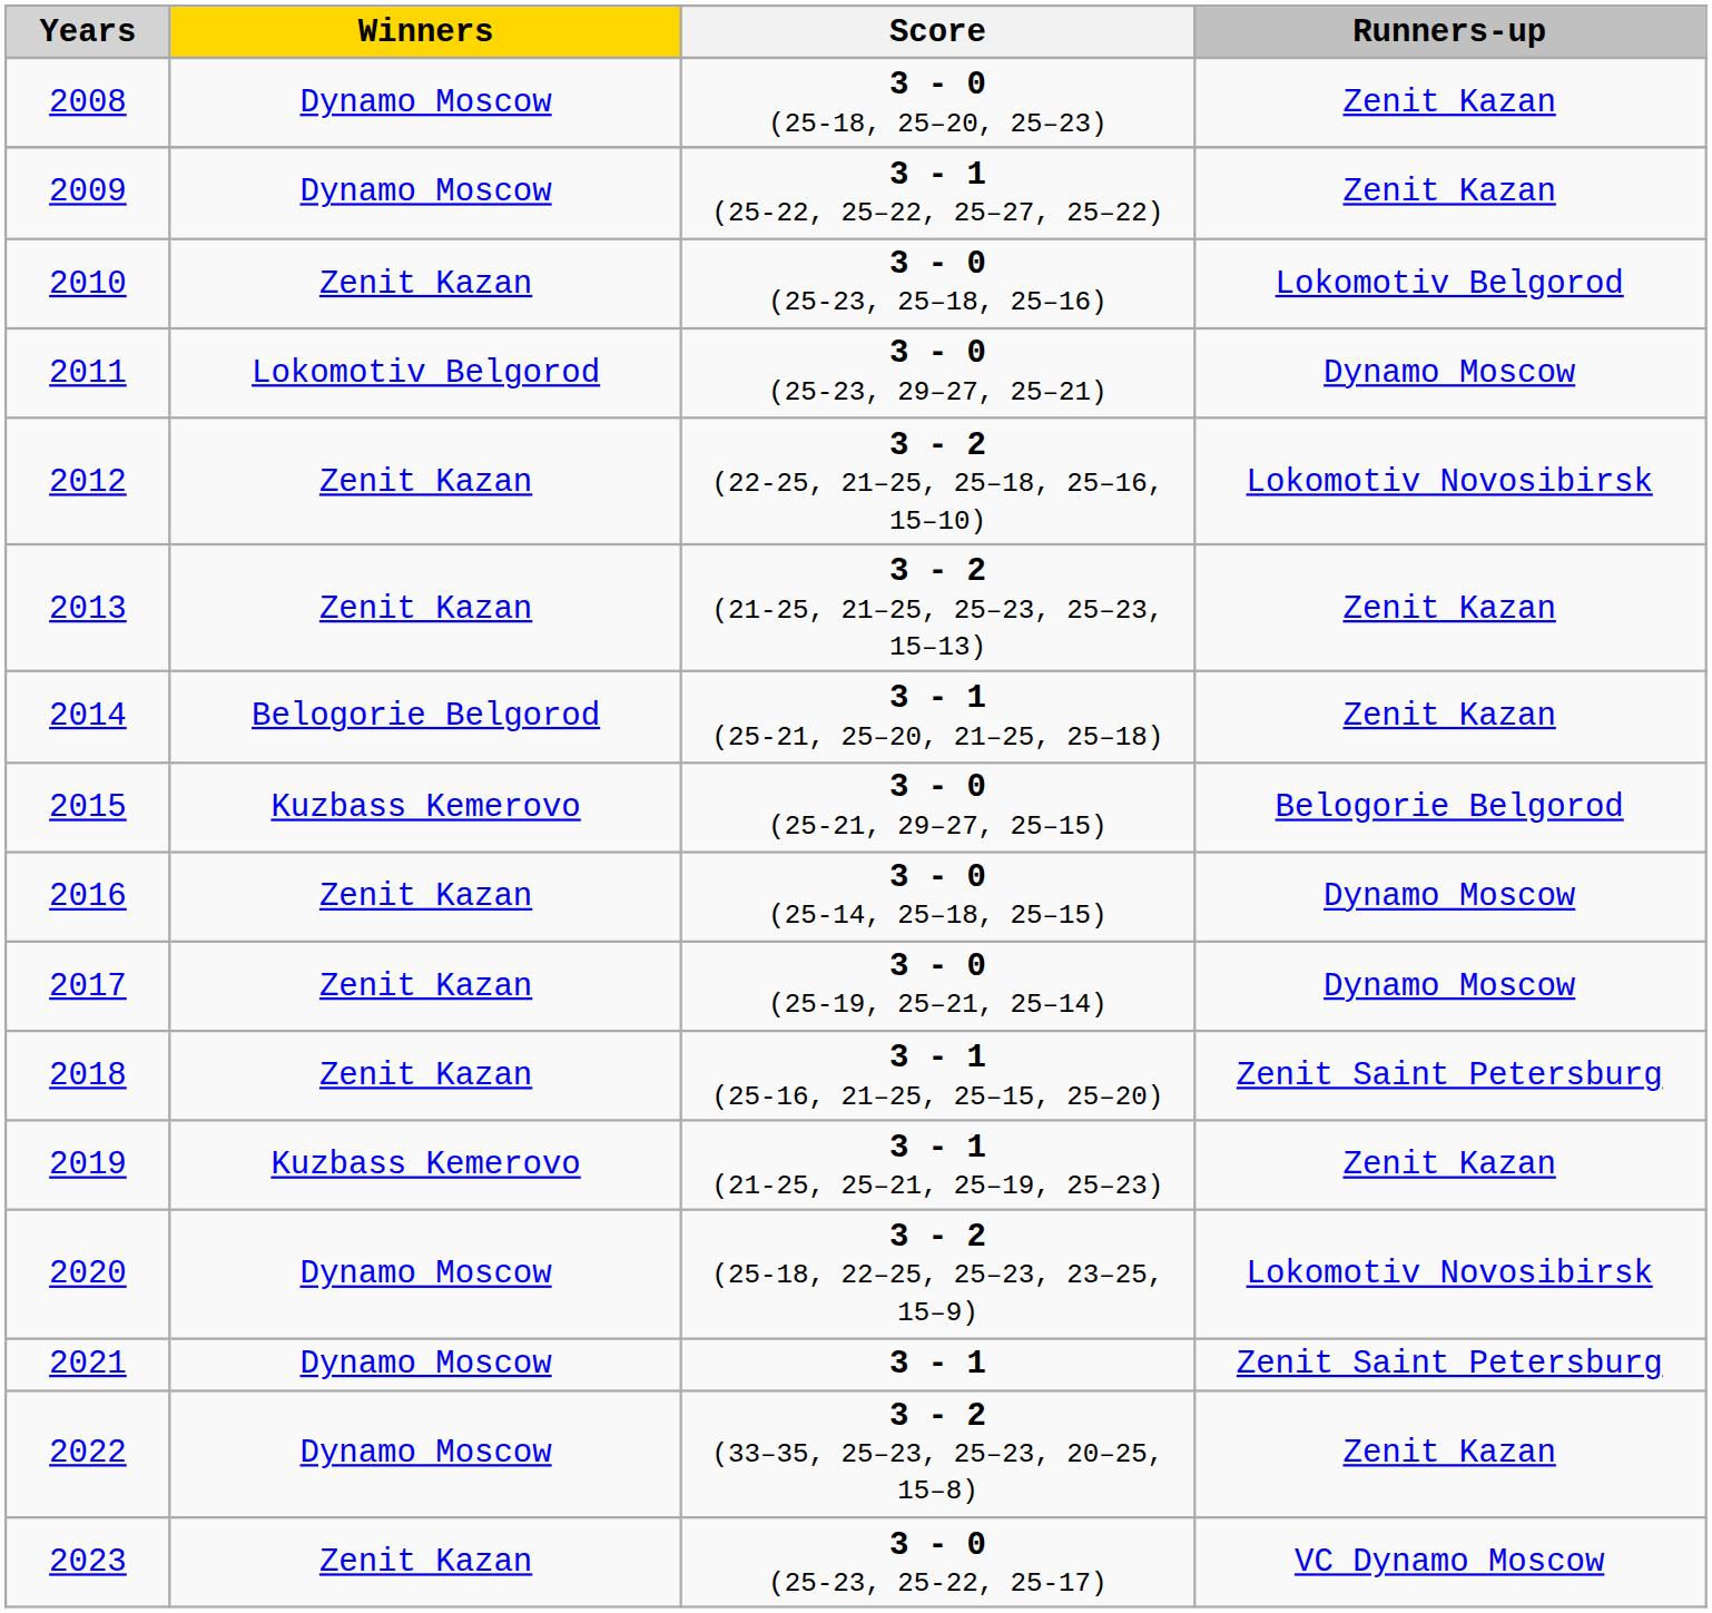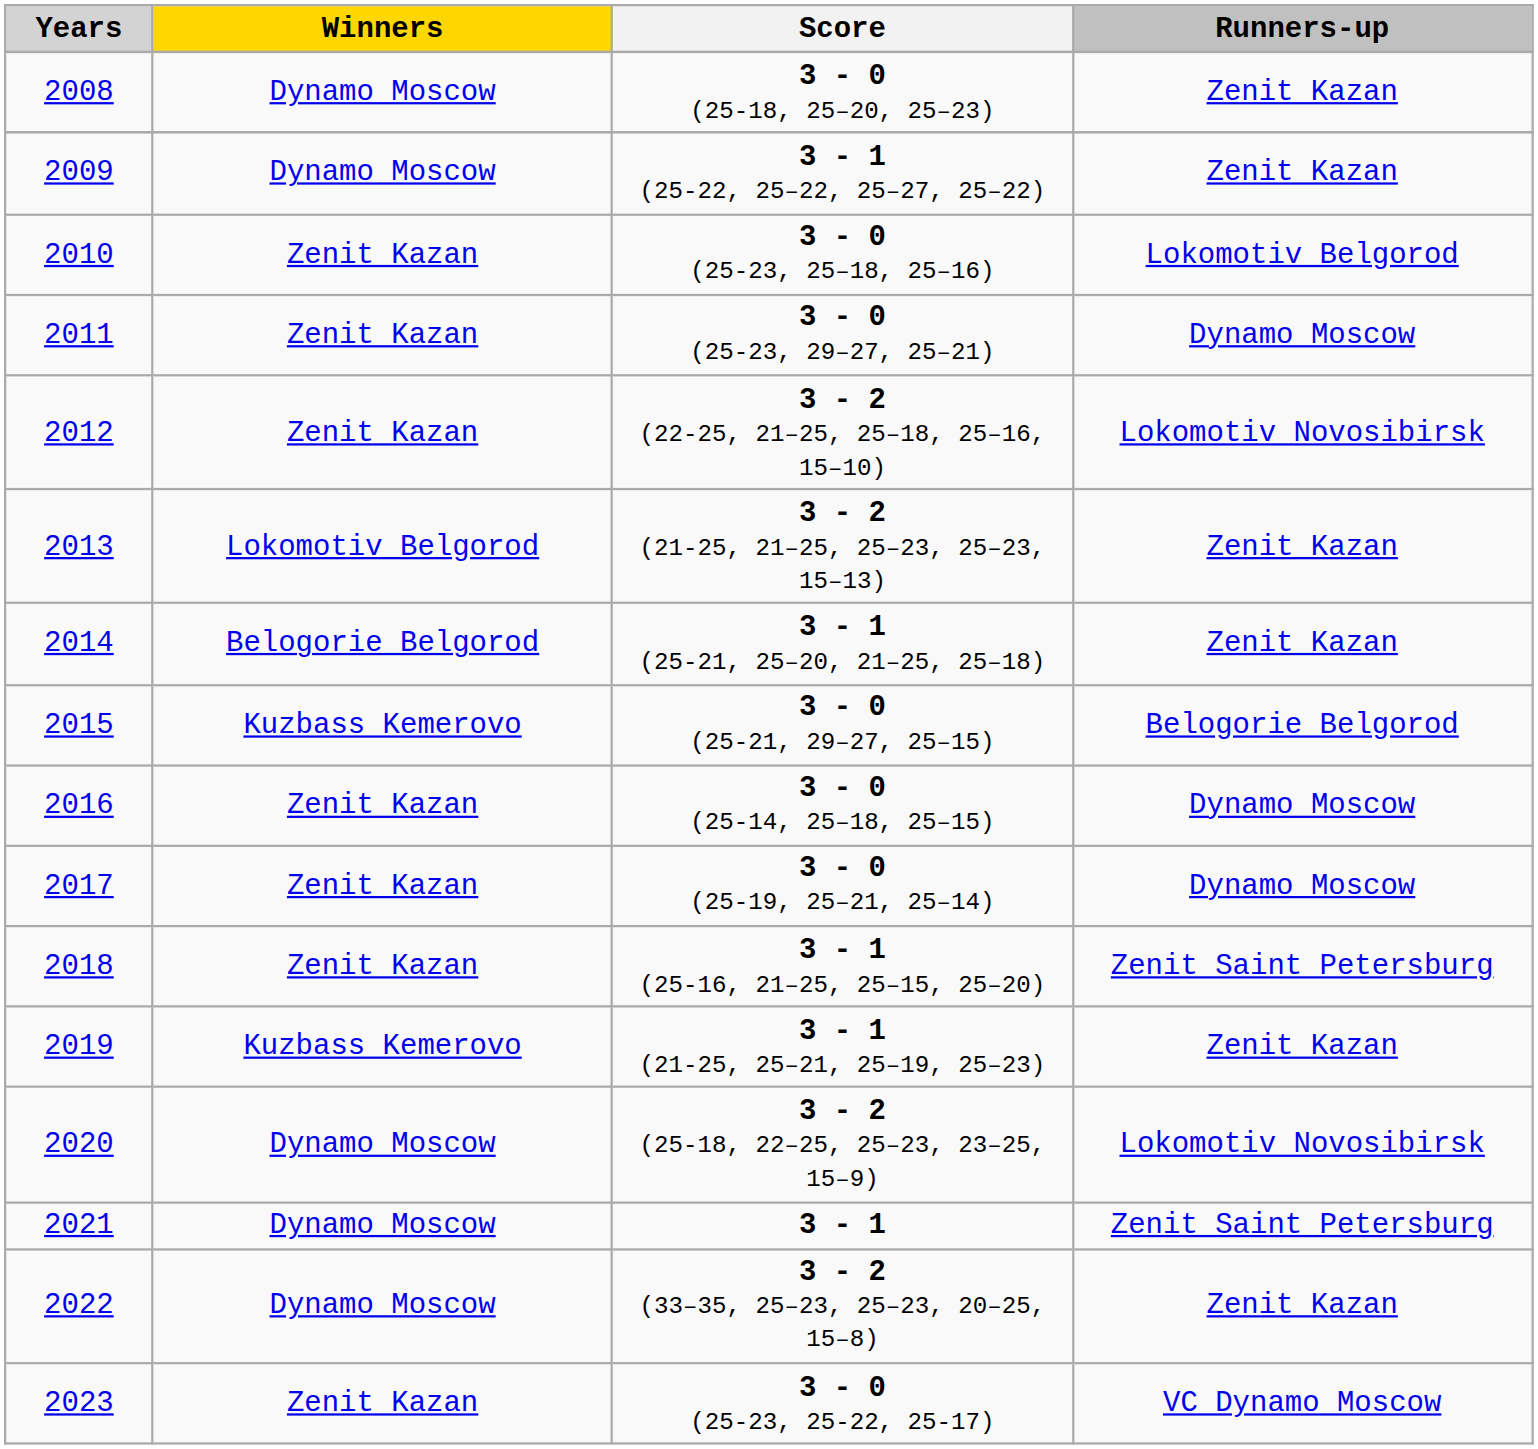2011 | Winners: Lokomotiv Belgorod -> Zenit Kazan
2013 | Winners: Zenit Kazan -> Lokomotiv Belgorod
